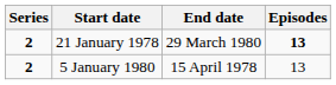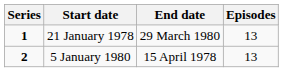21 January 1978 | Series: 2 -> 1
21 January 1978 | Episodes: bold -> normal
